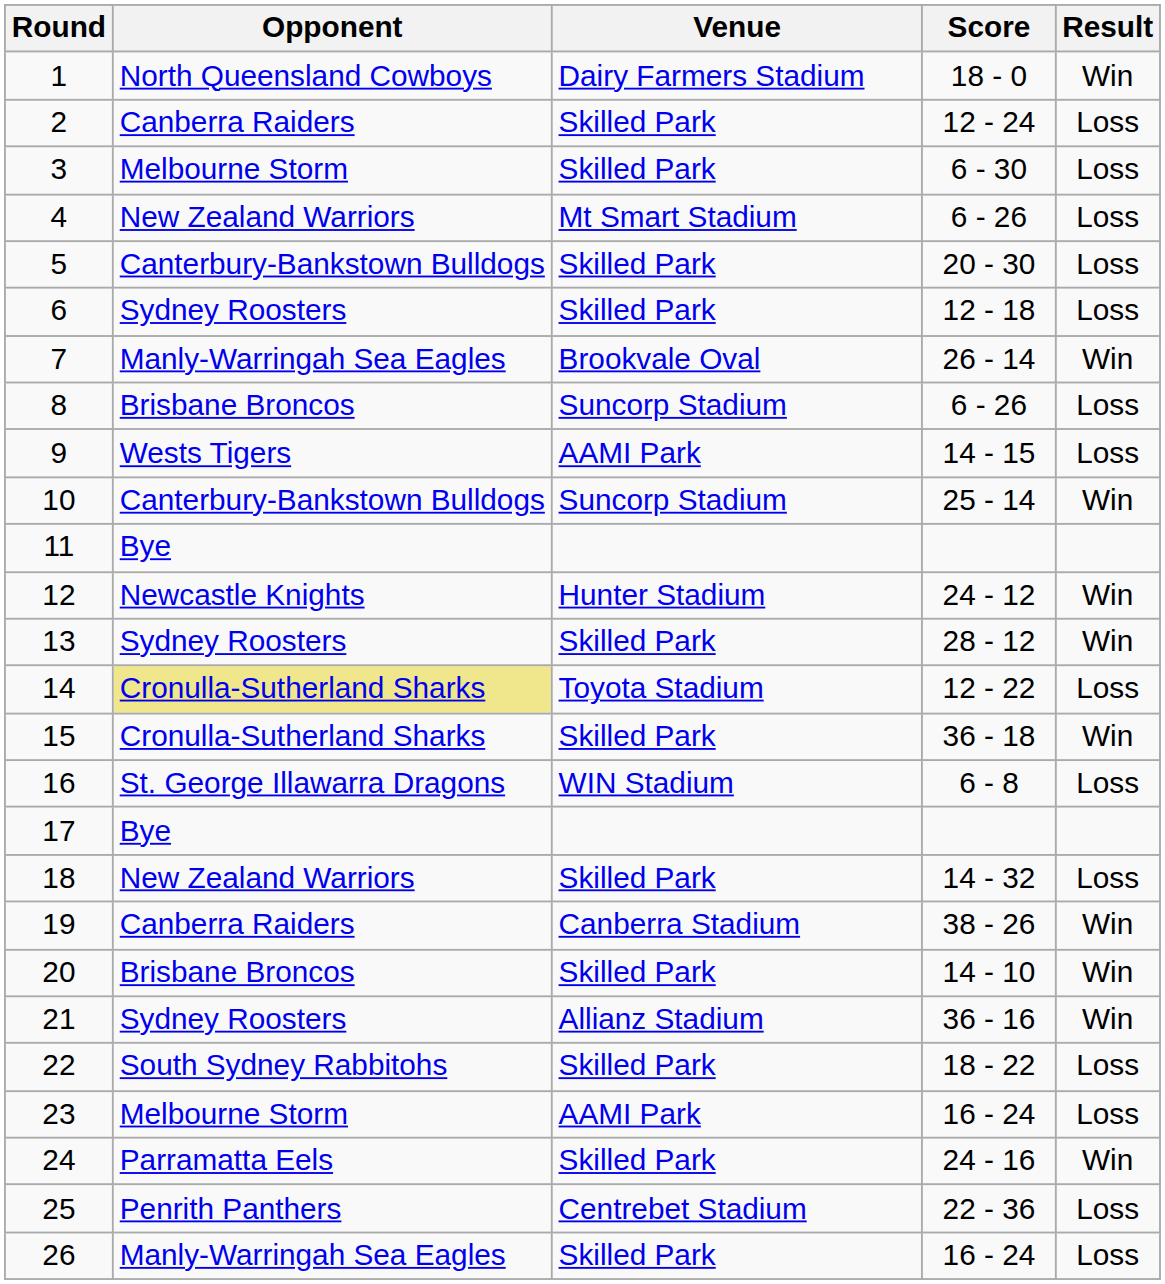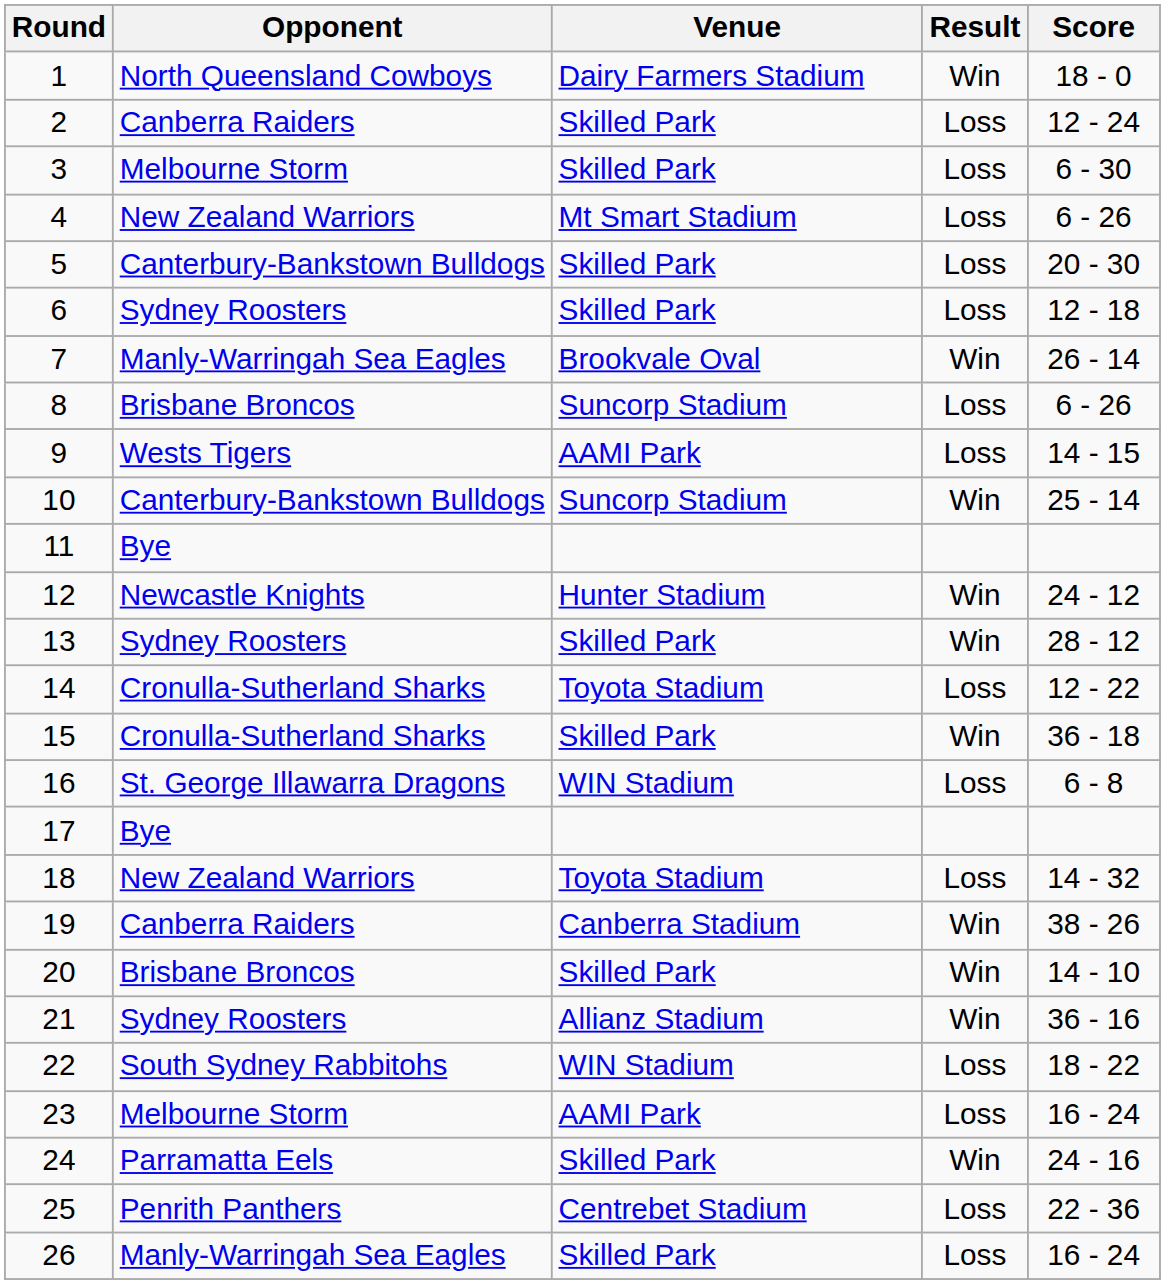columns swapped: Result <-> Score
14 | Opponent: khaki background -> no background
18 | Venue: Skilled Park -> Toyota Stadium
22 | Venue: Skilled Park -> WIN Stadium
